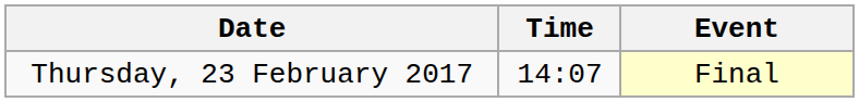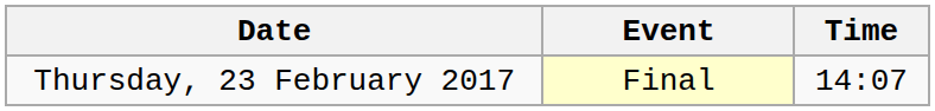columns swapped: Time <-> Event
